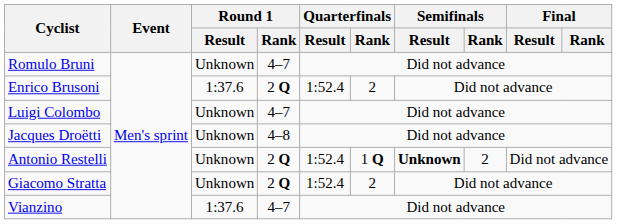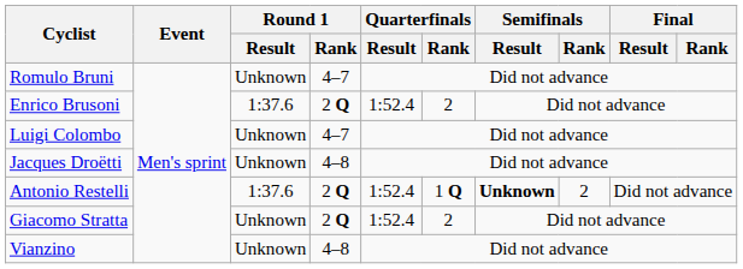Antonio Restelli | Round 1 / Result: Unknown -> 1:37.6
Vianzino | Round 1 / Result: 1:37.6 -> Unknown
Vianzino | Round 1 / Rank: 4–7 -> 4–8
